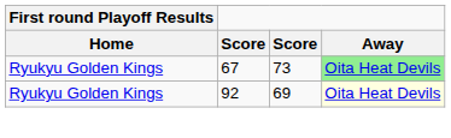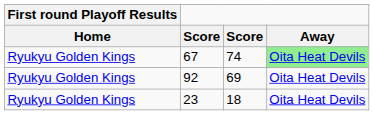67 | column 3: 73 -> 74
92 | Away: lightyellow background -> no background
+ row: Ryukyu Golden Kings | 23 | 18 | Oita Heat Devils
